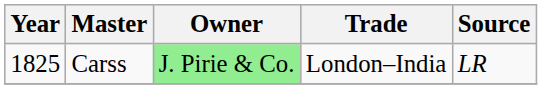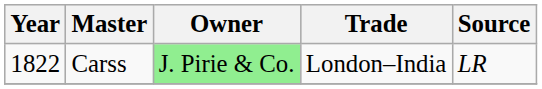Carss | Year: 1825 -> 1822
